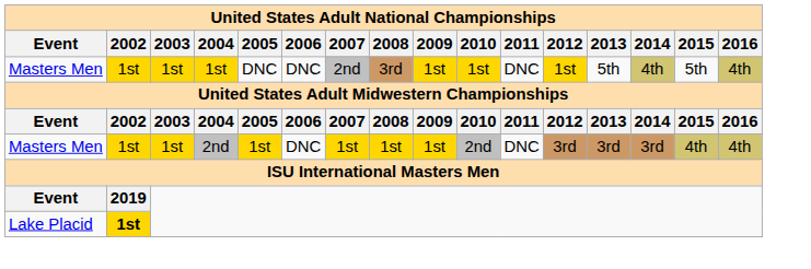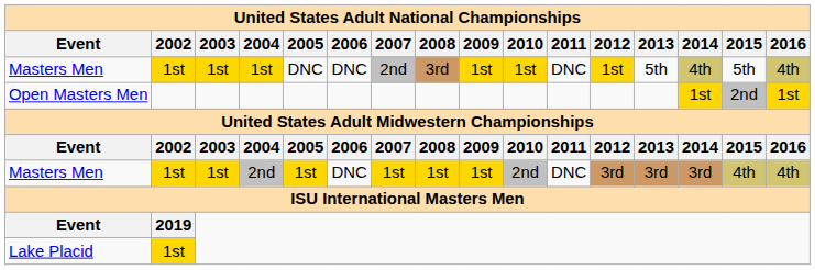+ row: Open Masters Men | 1st | 2nd | 1st
Lake Placid | 2002: bold -> normal
